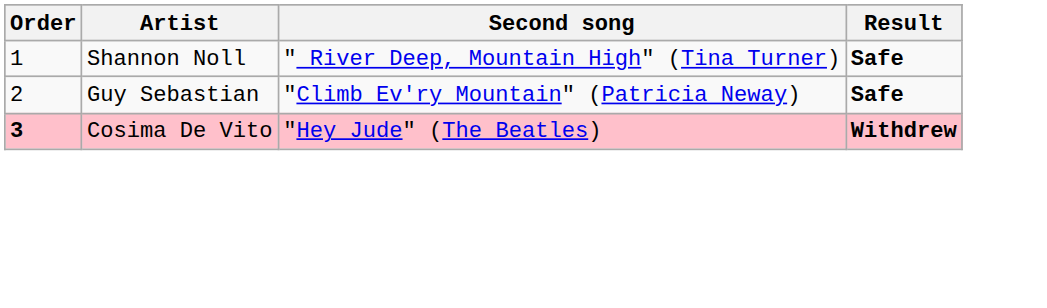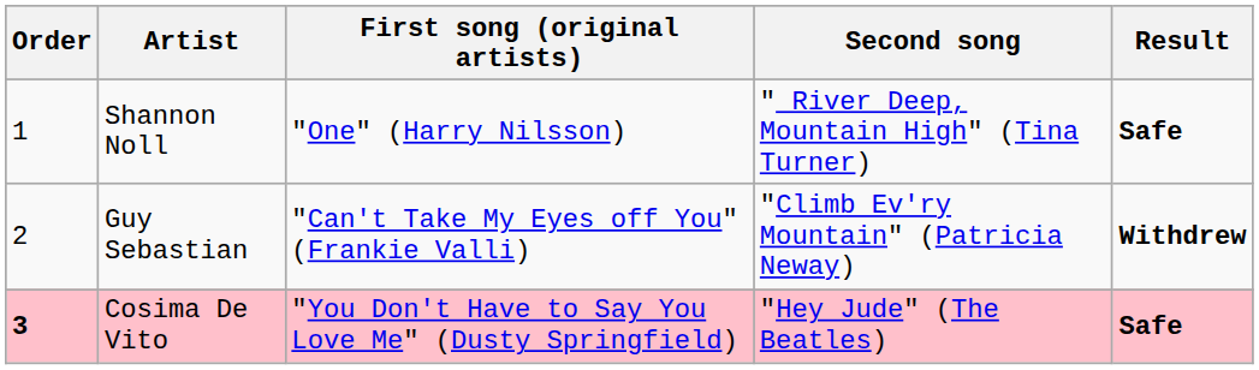+ column: First song (original artists) | "One" (Harry Nilsson) | "Can't Take My Eyes off You" (Frankie Valli) | "You Don't Have to Say You Love Me" (Dusty Springfield)
Guy Sebastian | Result: Safe -> Withdrew
Cosima De Vito | Result: Withdrew -> Safe
